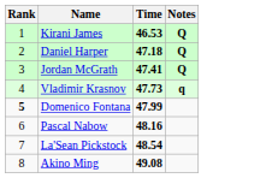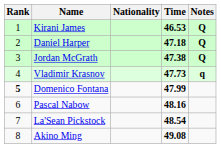+ column: Nationality
Jordan McGrath | Time: 47.41 -> 47.38
